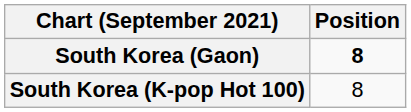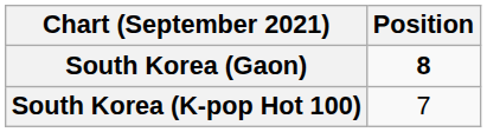South Korea (K-pop Hot 100) | Position: 8 -> 7
